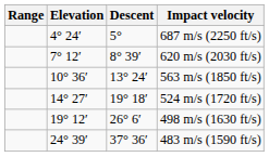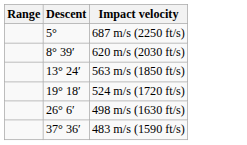- column: Elevation | 4° 24′ | 7° 12′ | 10° 36′ | 14° 27′ | 19° 12′ | 24° 39′
